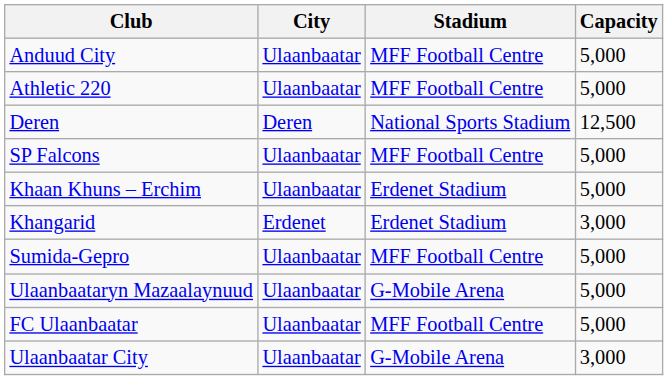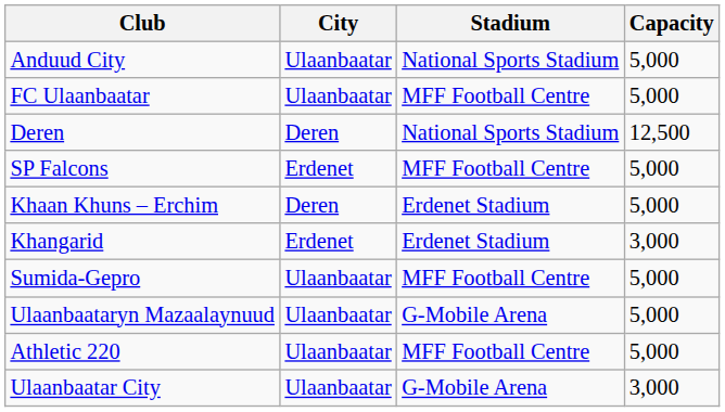Anduud City | Stadium: MFF Football Centre -> National Sports Stadium
rows swapped: Athletic 220 <-> FC Ulaanbaatar
SP Falcons | City: Ulaanbaatar -> Erdenet
Khaan Khuns – Erchim | City: Ulaanbaatar -> Deren
